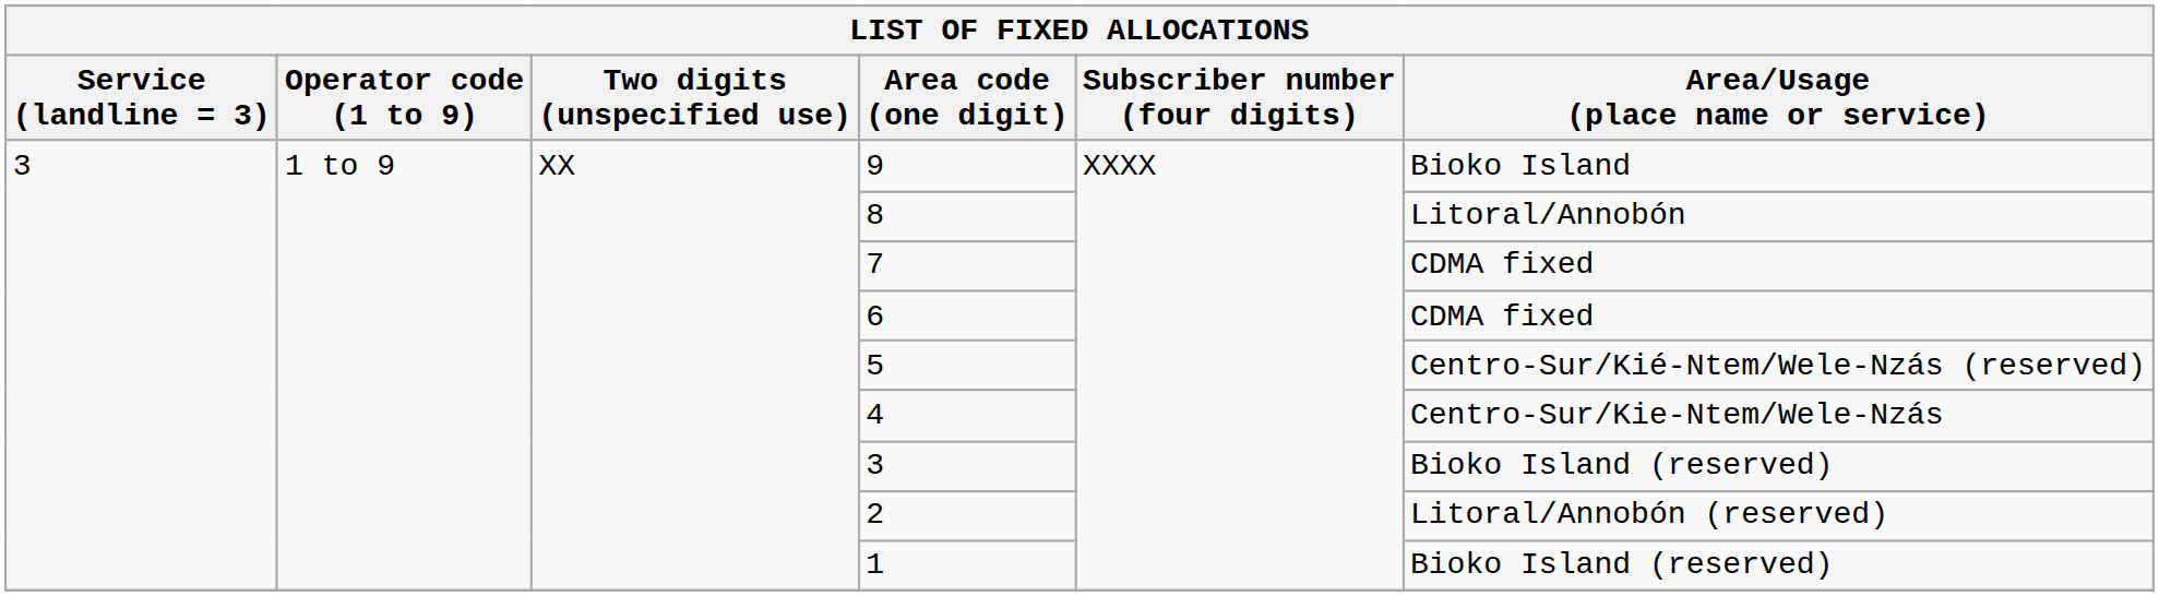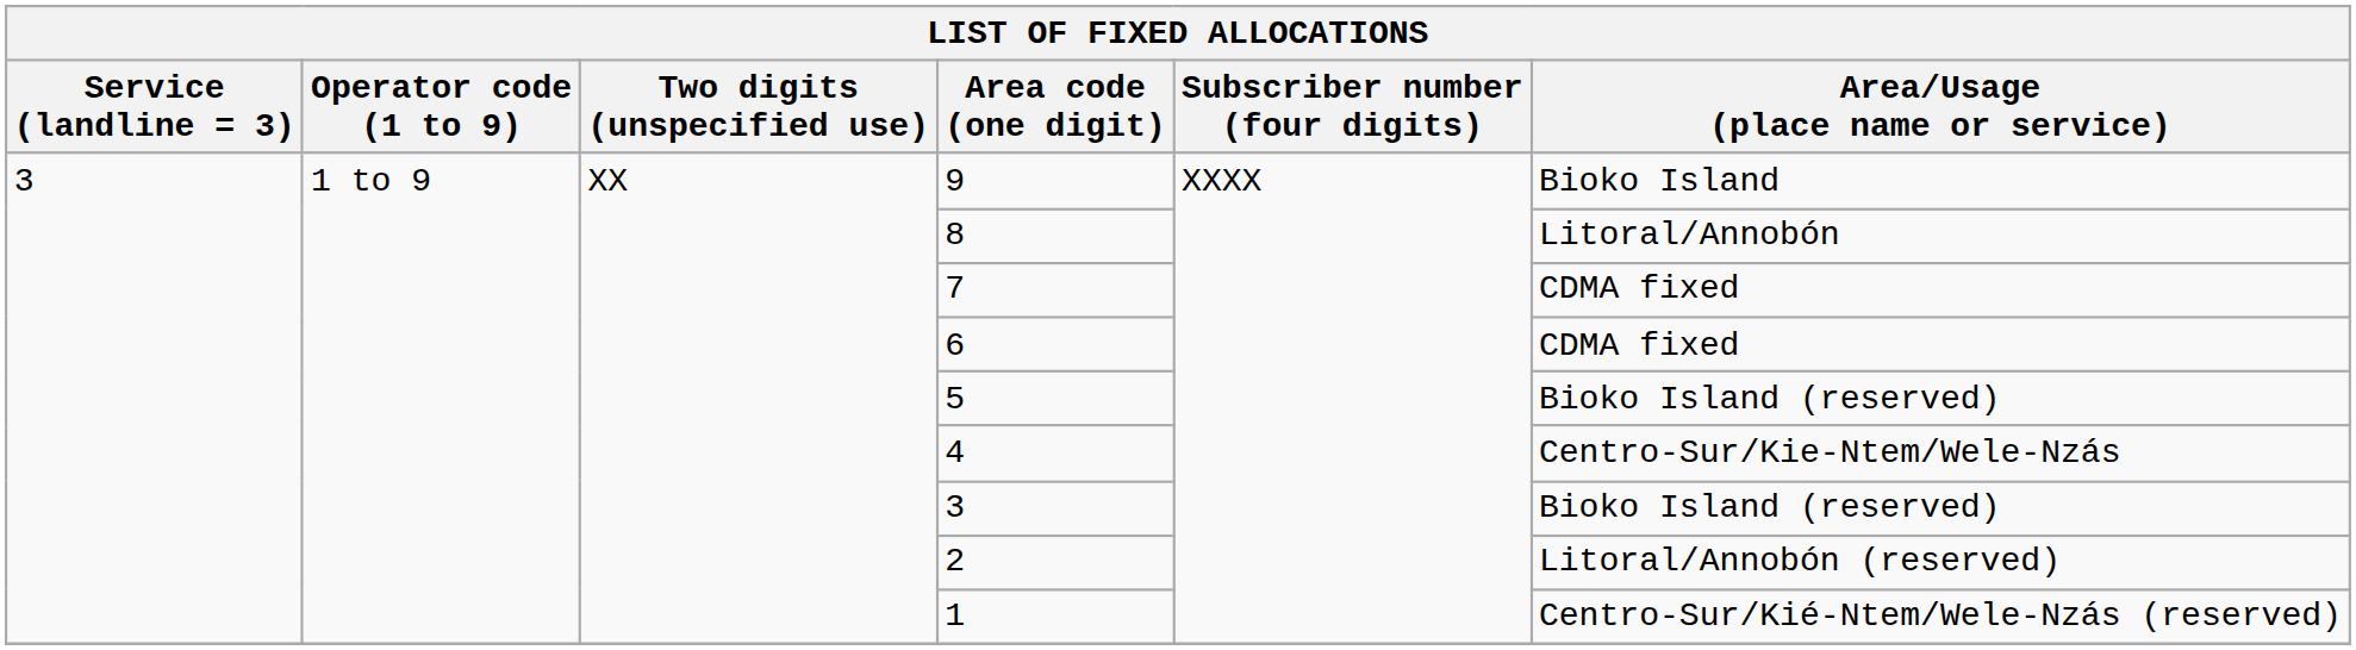5 | Area/Usage (place name or service): Centro-Sur/Kié-Ntem/Wele-Nzás (reserved) -> Bioko Island (reserved)
1 | Area/Usage (place name or service): Bioko Island (reserved) -> Centro-Sur/Kié-Ntem/Wele-Nzás (reserved)
